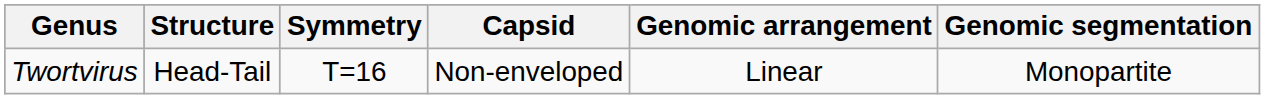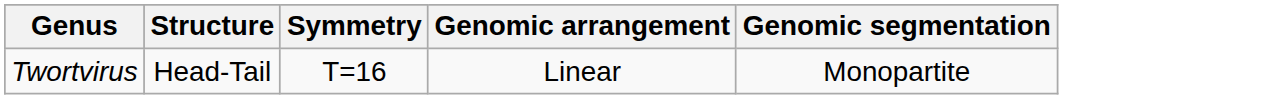- column: Capsid | Non-enveloped
